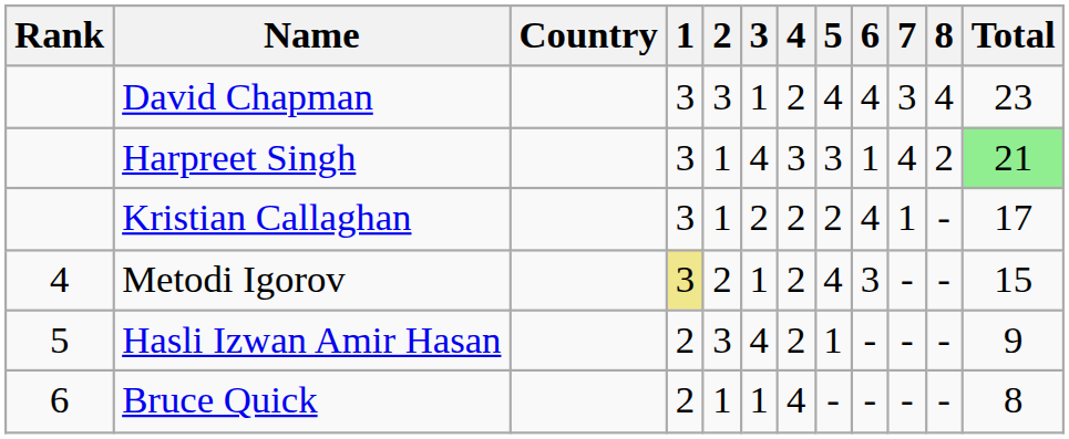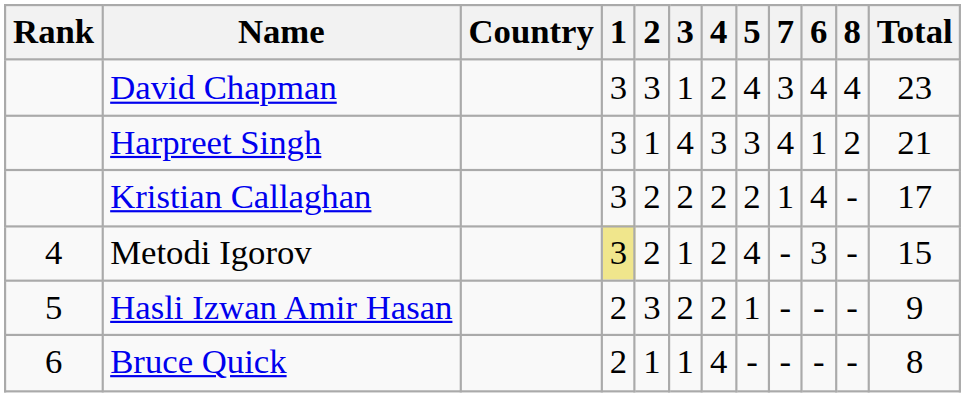columns swapped: 6 <-> 7
Harpreet Singh | Total: lightgreen background -> no background
Kristian Callaghan | 2: 1 -> 2
Hasli Izwan Amir Hasan | 3: 4 -> 2
